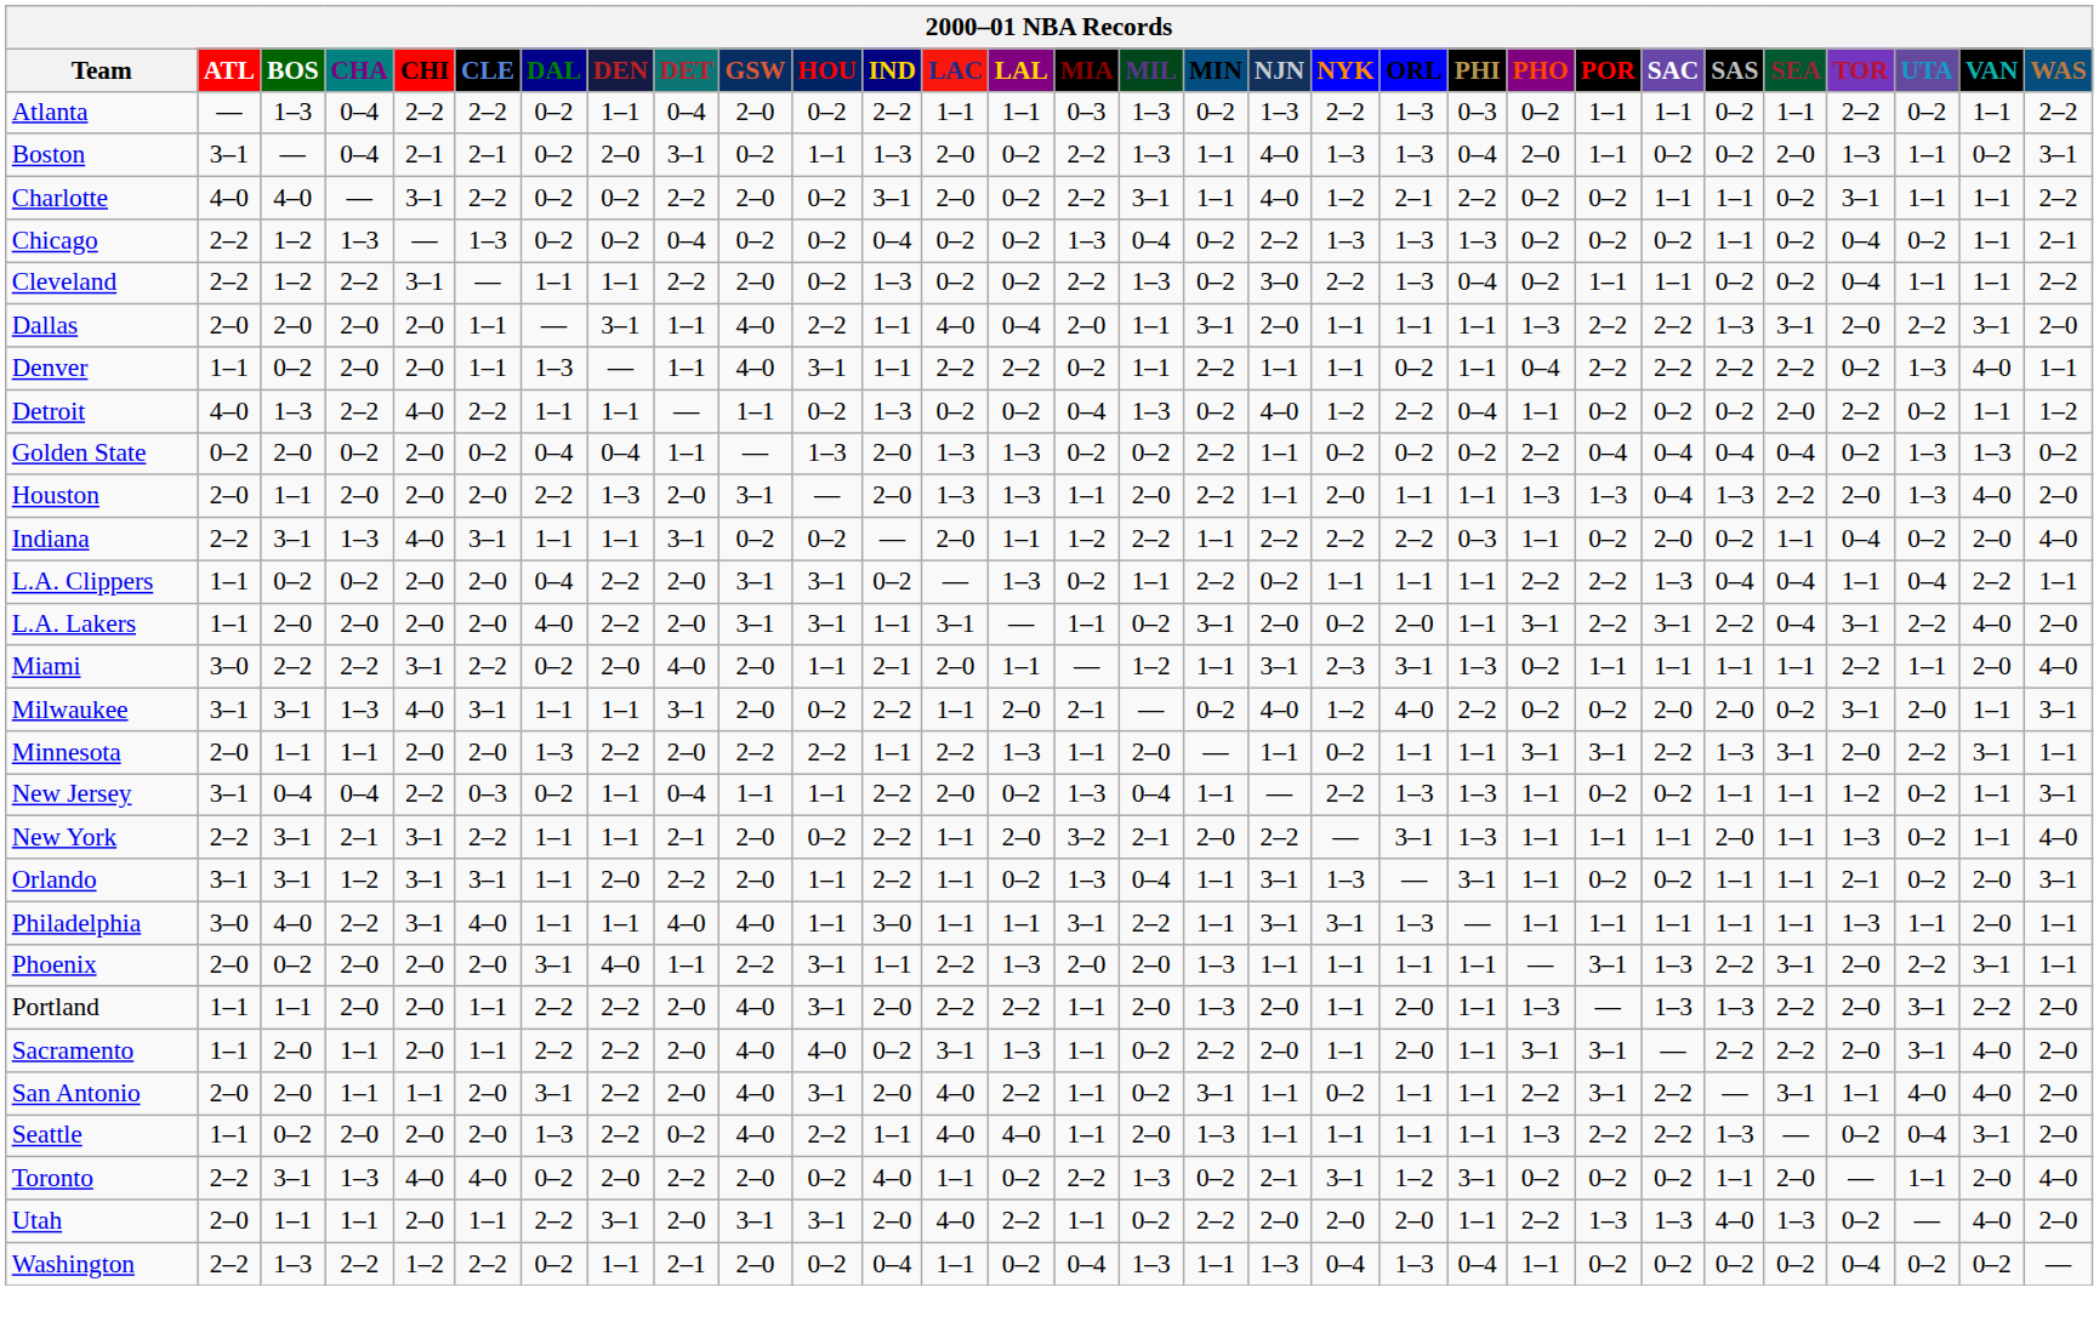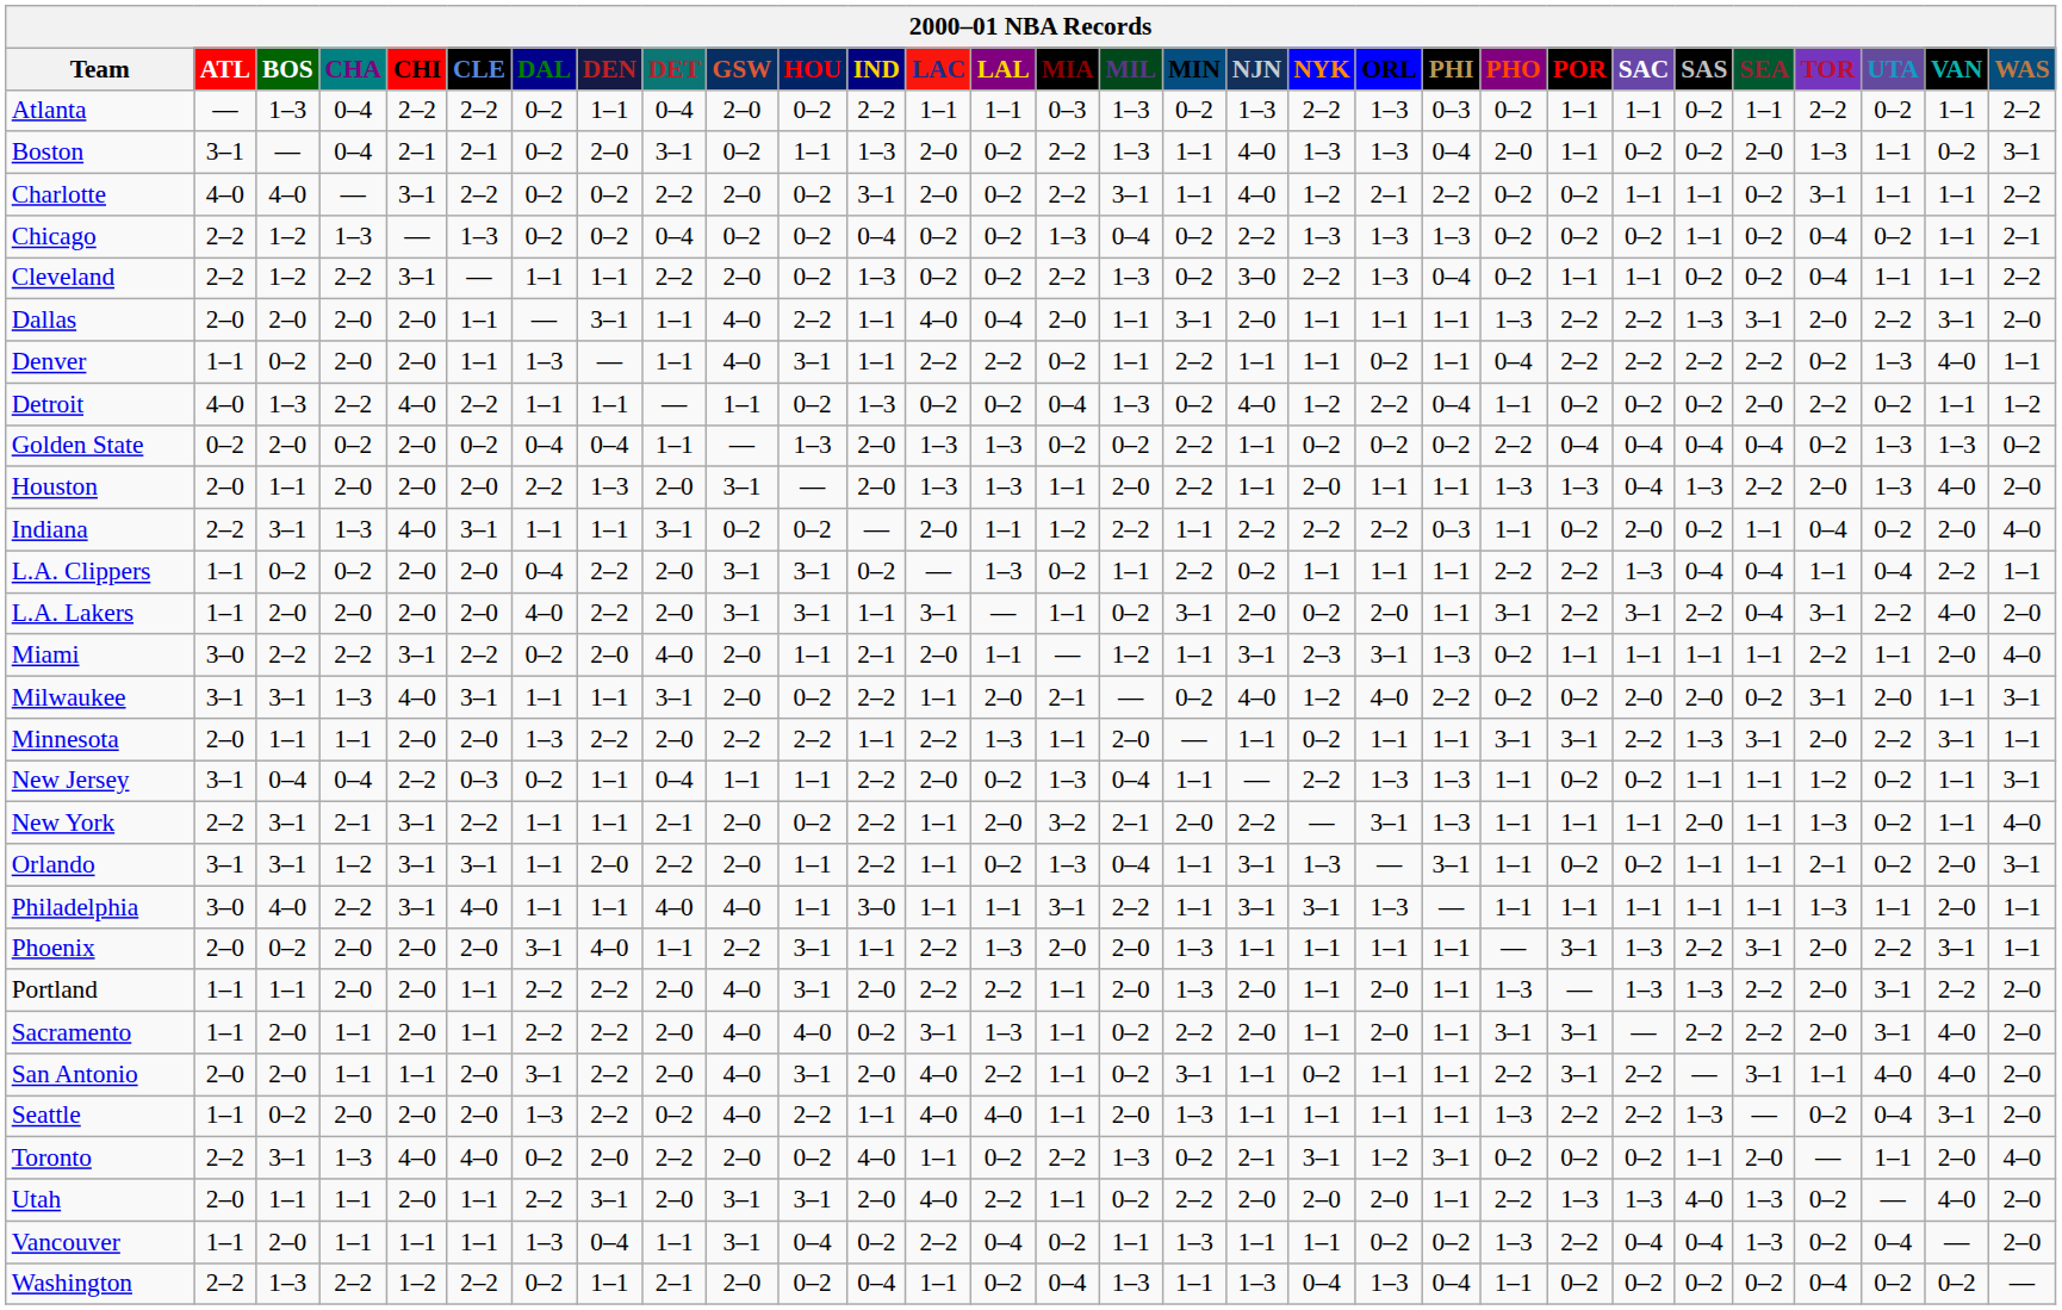+ row: Vancouver | 1–1 | 2–0 | 1–1 | 1–1 | 1–1 | 1–3 | 0–4 | 1–1 | 3–1 | 0–4 | 0–2 | 2–2 | 0–4 | 0–2 | 1–1 | 1–3 | 1–1 | 1–1 | 0–2 | 0–2 | 1–3 | 2–2 | 0–4 | 0–4 | 1–3 | 0–2 | 0–4 | — | 2–0
